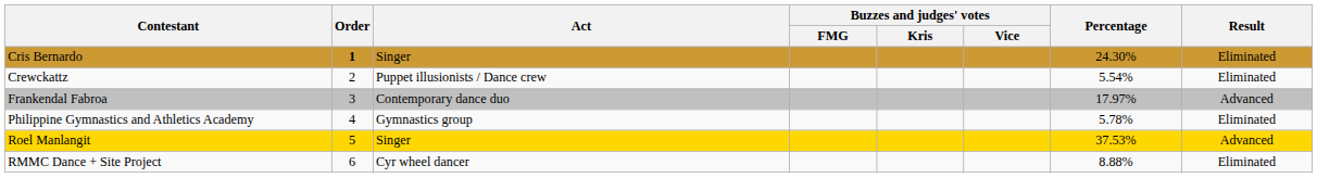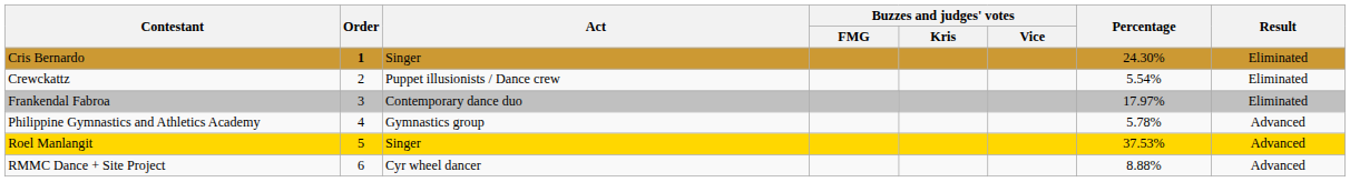Frankendal Fabroa | Result: Advanced -> Eliminated
Philippine Gymnastics and Athletics Academy | Result: Eliminated -> Advanced
RMMC Dance + Site Project | Result: Eliminated -> Advanced
